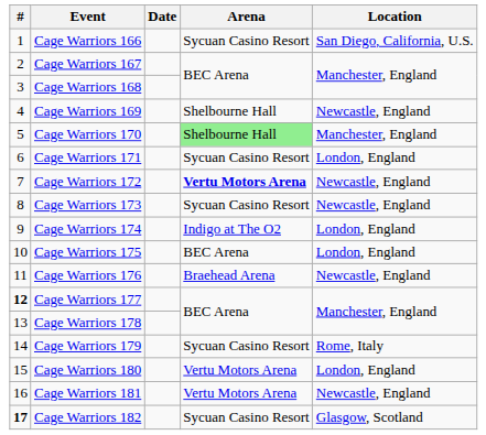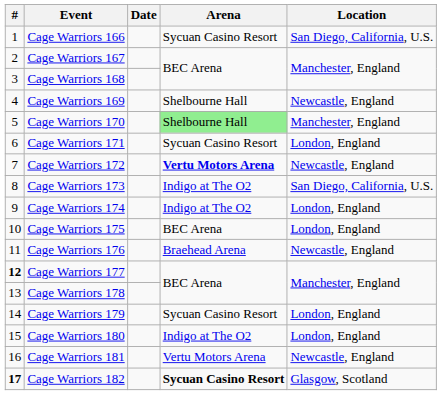Cage Warriors 173 | Arena: Sycuan Casino Resort -> Indigo at The O2
Cage Warriors 173 | Location: Newcastle, England -> San Diego, California, U.S.
Cage Warriors 179 | Location: Rome, Italy -> London, England
Cage Warriors 180 | Arena: Vertu Motors Arena -> Indigo at The O2
Cage Warriors 182 | Arena: normal -> bold
